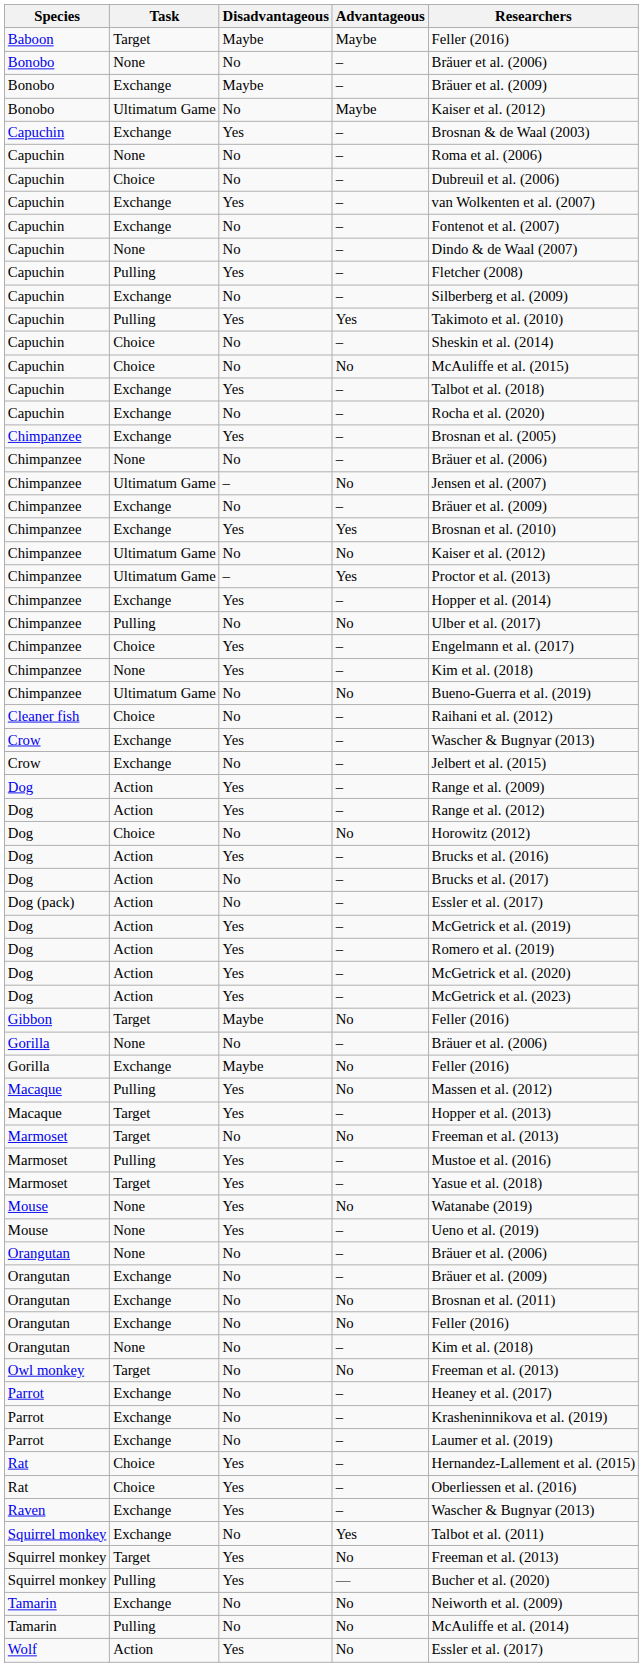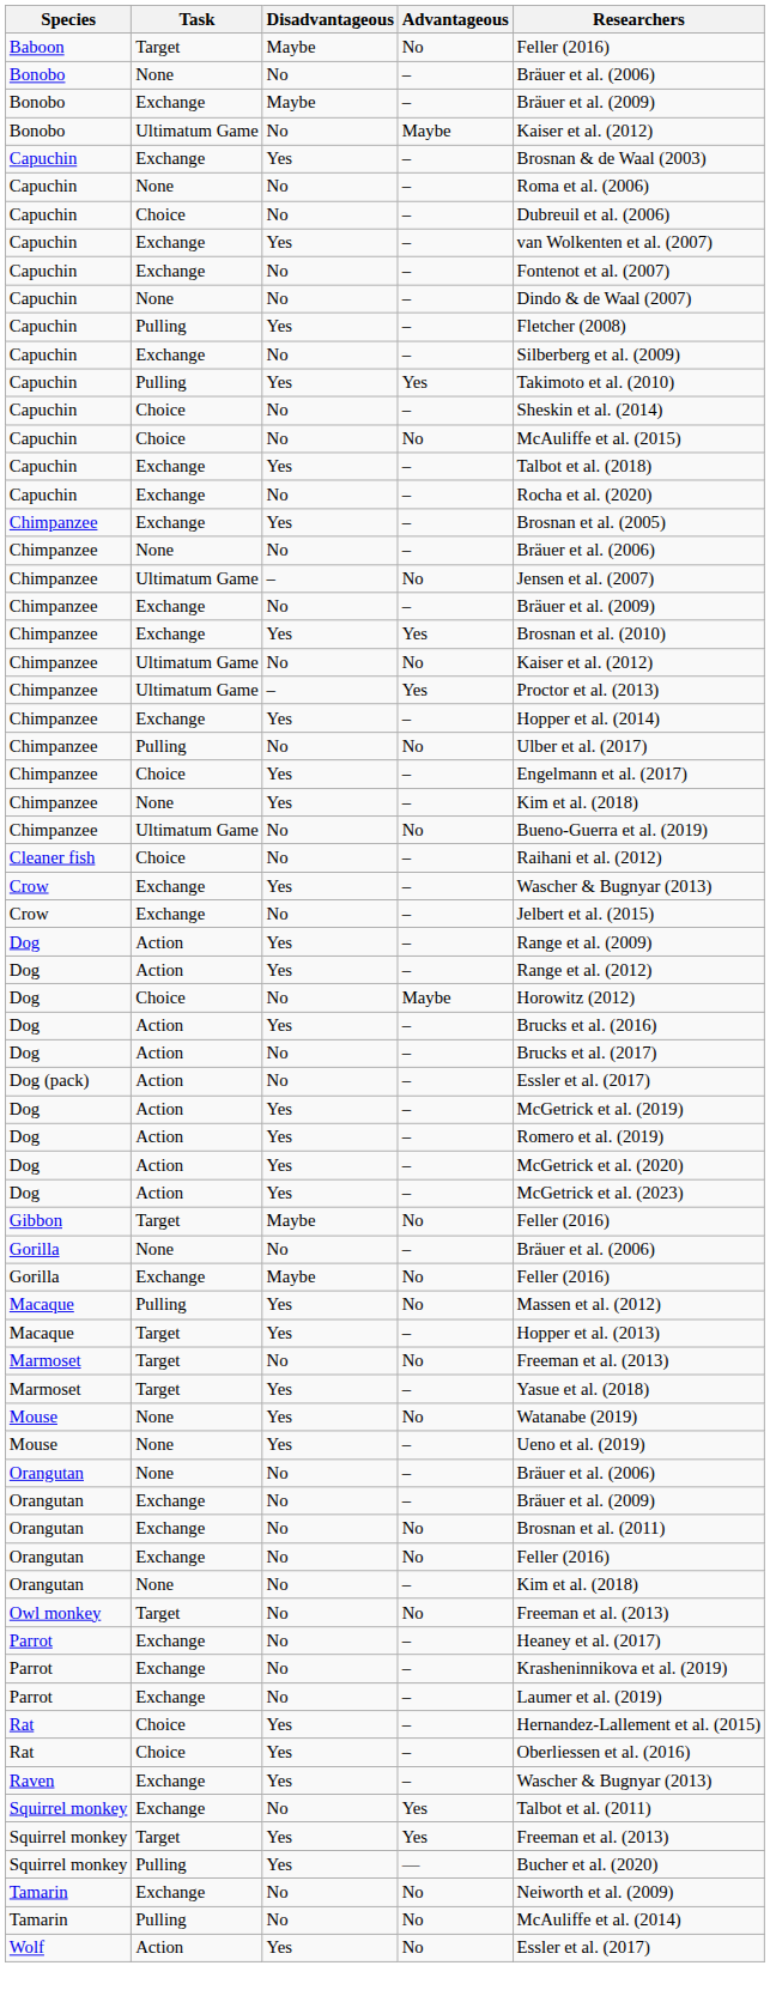Baboon | Advantageous: Maybe -> No
Dog / Choice | Advantageous: No -> Maybe
- row: Marmoset | Pulling | Yes | – | Mustoe et al. (2016)
Squirrel monkey / Target | Advantageous: No -> Yes
